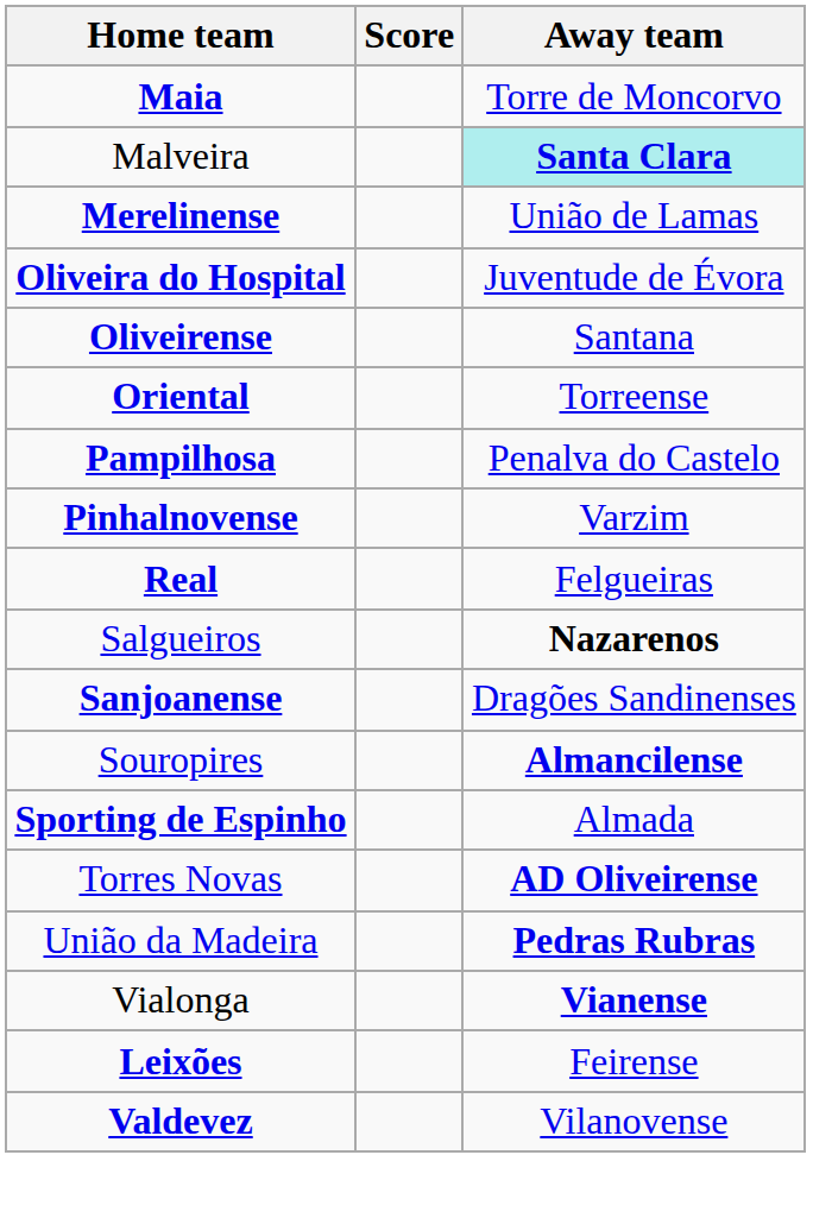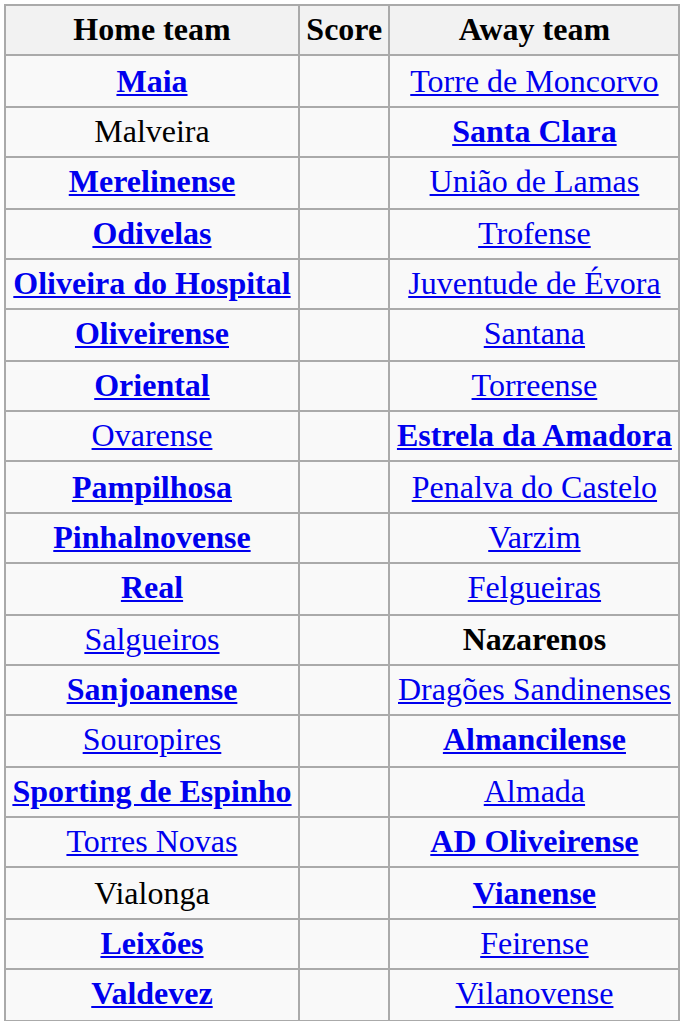Malveira | Away team: paleturquoise background -> no background
+ row: Odivelas | Trofense
+ row: Ovarense | Estrela da Amadora
- row: União da Madeira | Pedras Rubras
